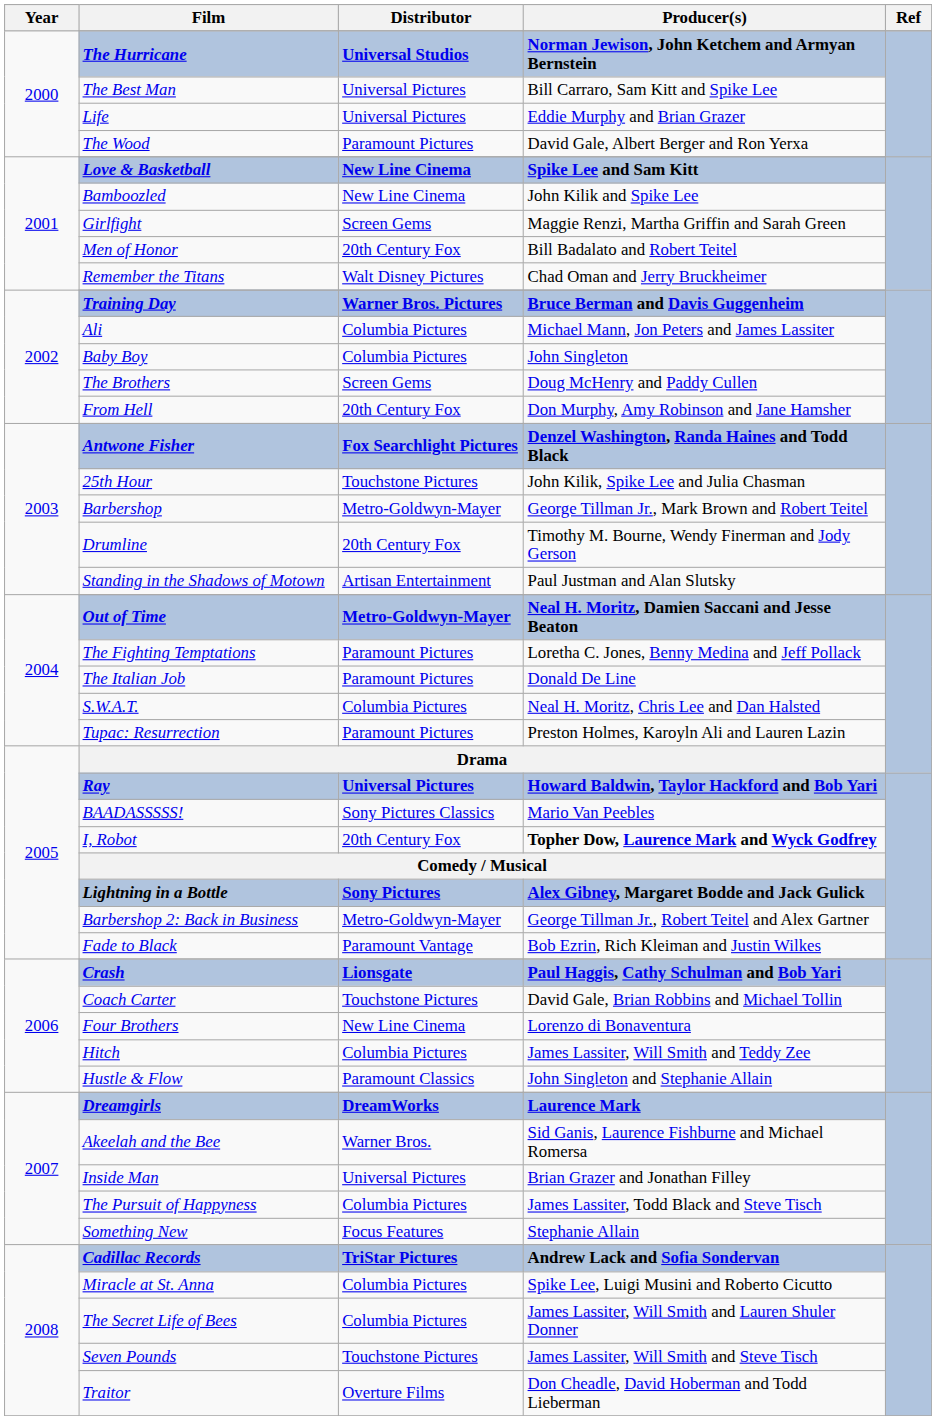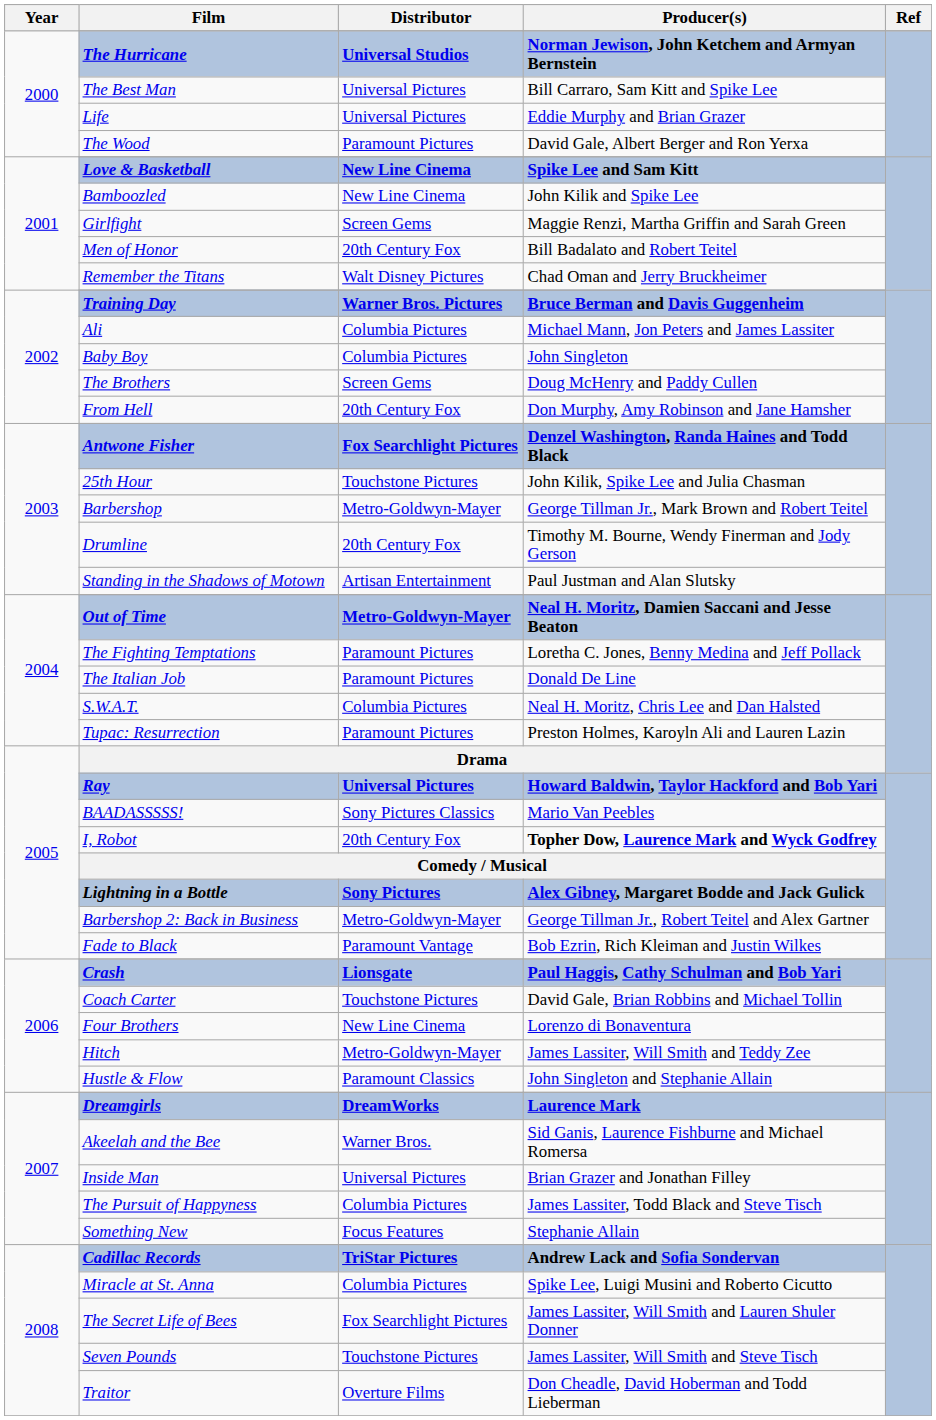Hitch | Distributor: Columbia Pictures -> Metro-Goldwyn-Mayer
The Secret Life of Bees | Distributor: Columbia Pictures -> Fox Searchlight Pictures
